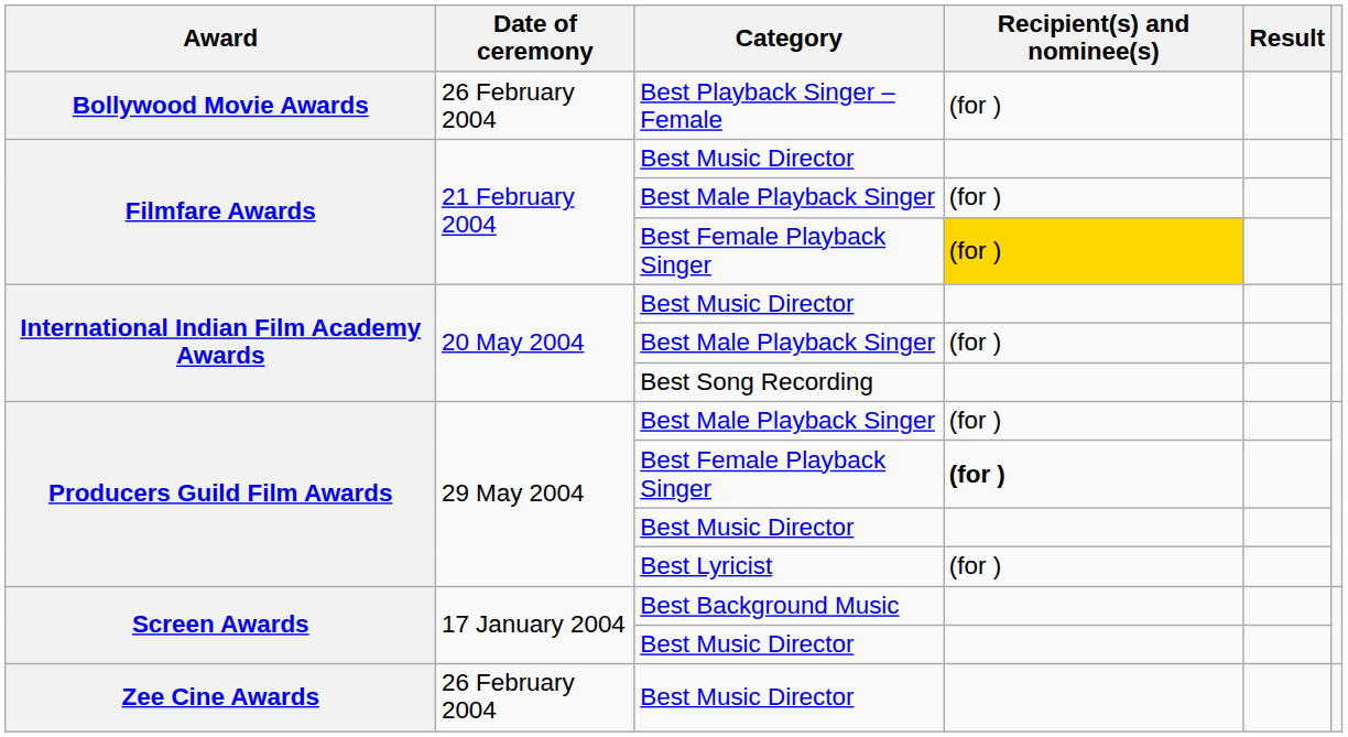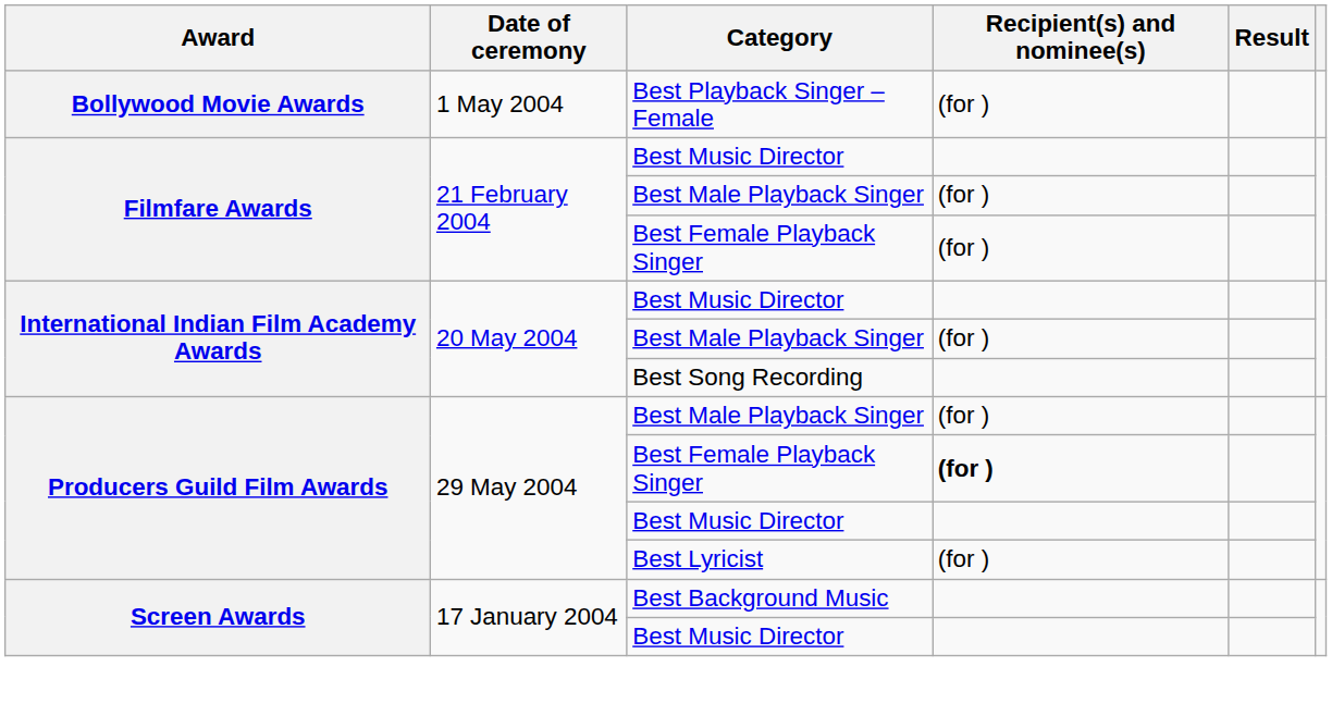Best Playback Singer – Female | Date of ceremony: 26 February 2004 -> 1 May 2004
Filmfare Awards / Best Female Playback Singer | Recipient(s) and nominee(s): gold background -> no background
- row: Zee Cine Awards | 26 February 2004 | Best Music Director
